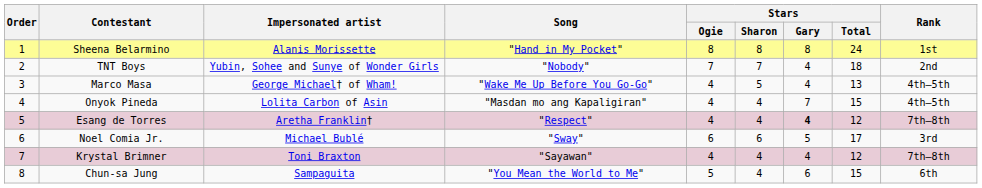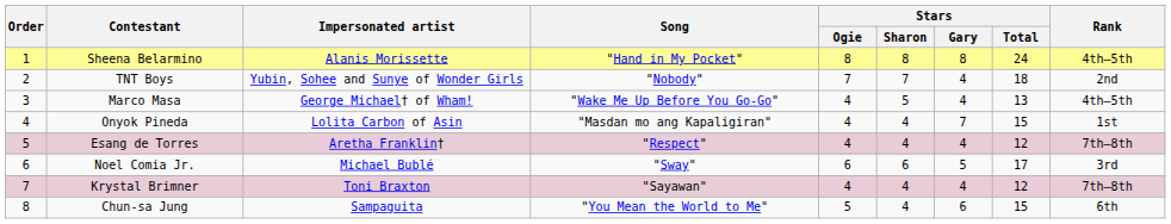Sheena Belarmino | Rank: 1st -> 4th–5th
Onyok Pineda | Rank: 4th–5th -> 1st
Esang de Torres | Stars / Gary: bold -> normal
